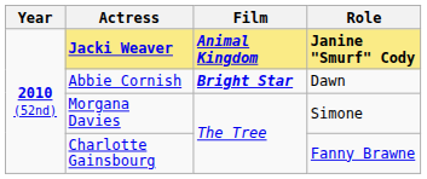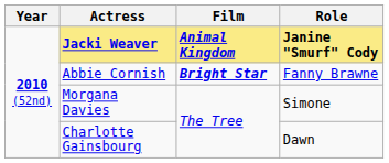Abbie Cornish | Role: Dawn -> Fanny Brawne
Charlotte Gainsbourg | Role: Fanny Brawne -> Dawn
